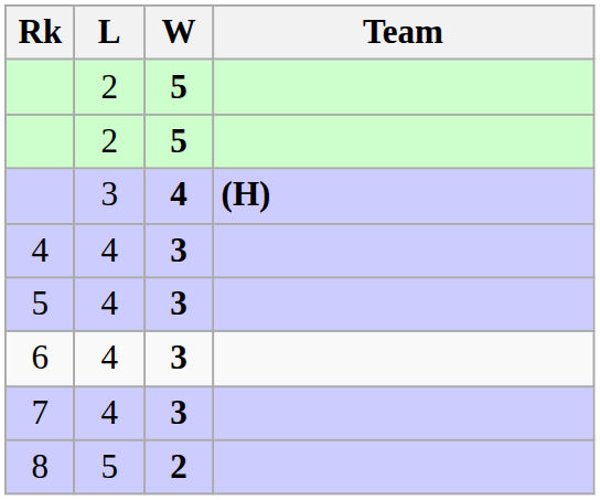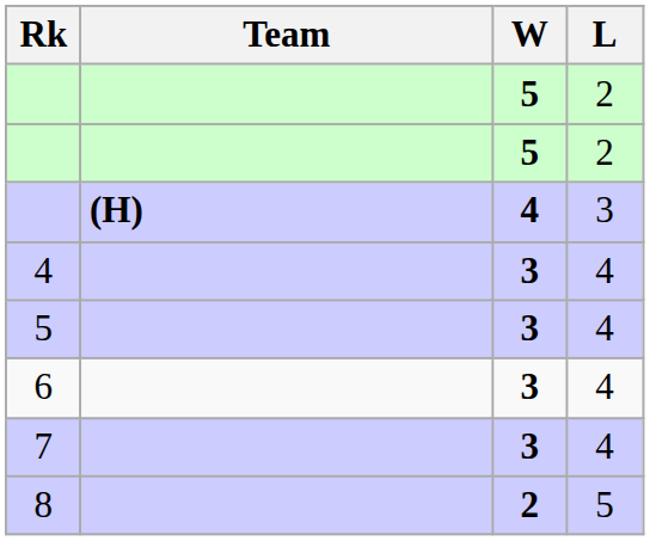columns swapped: Team <-> L
